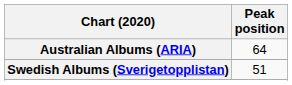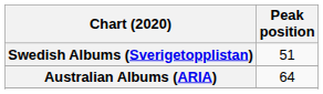rows swapped: Australian Albums (ARIA) <-> Swedish Albums (Sverigetopplistan)
